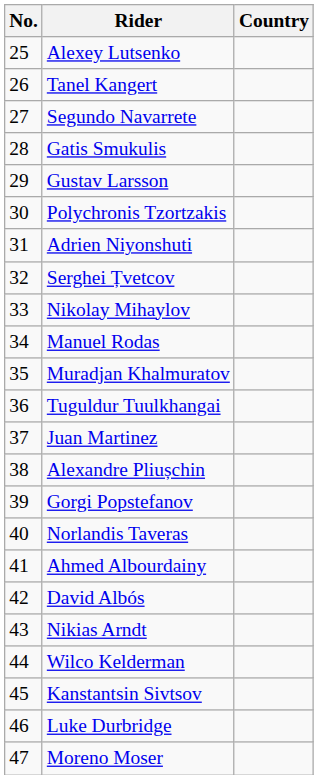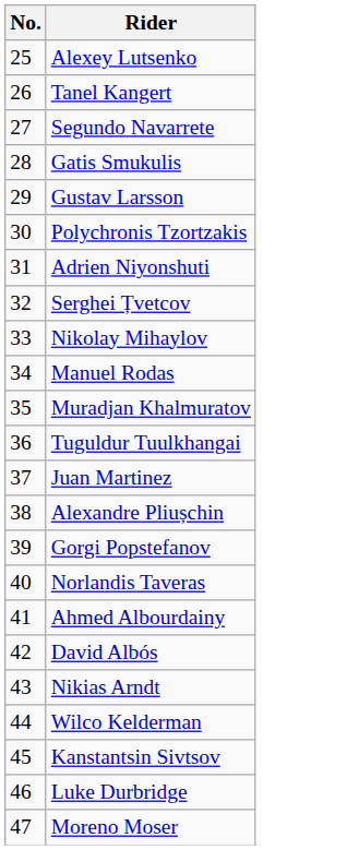- column: Country
